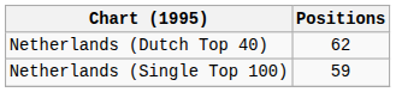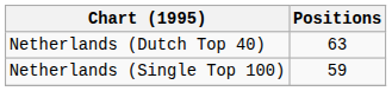Netherlands (Dutch Top 40) | Positions: 62 -> 63
